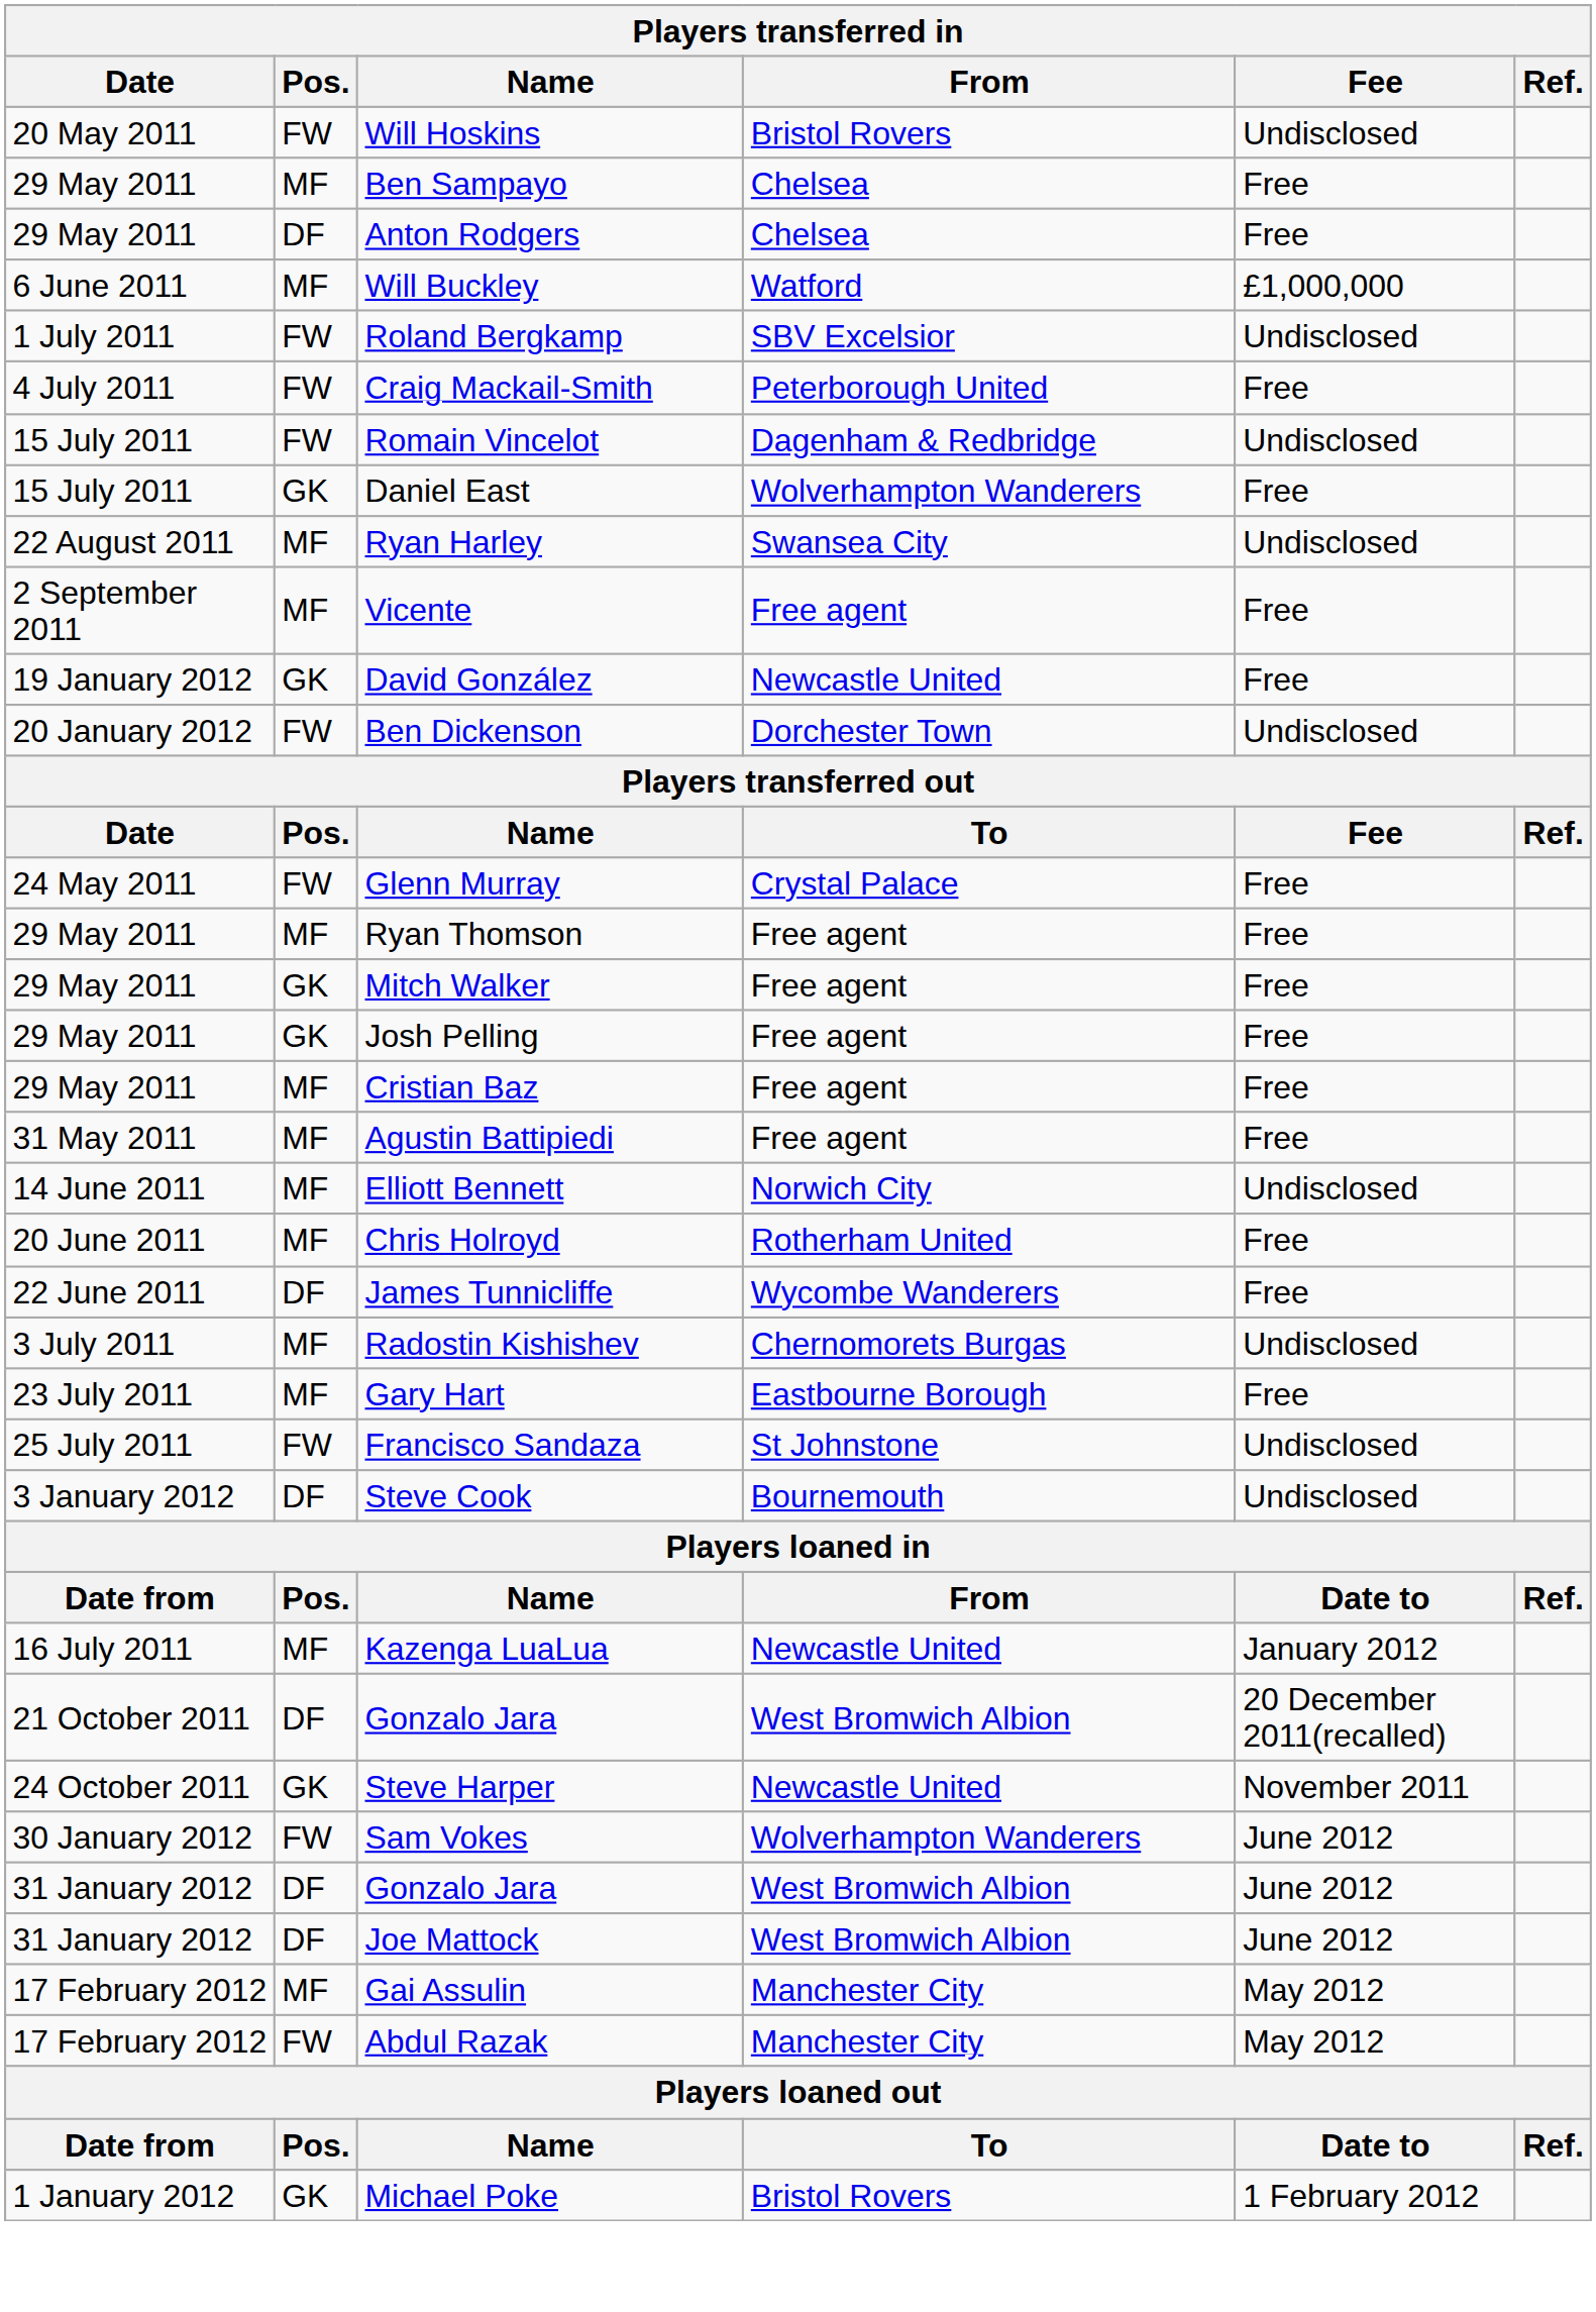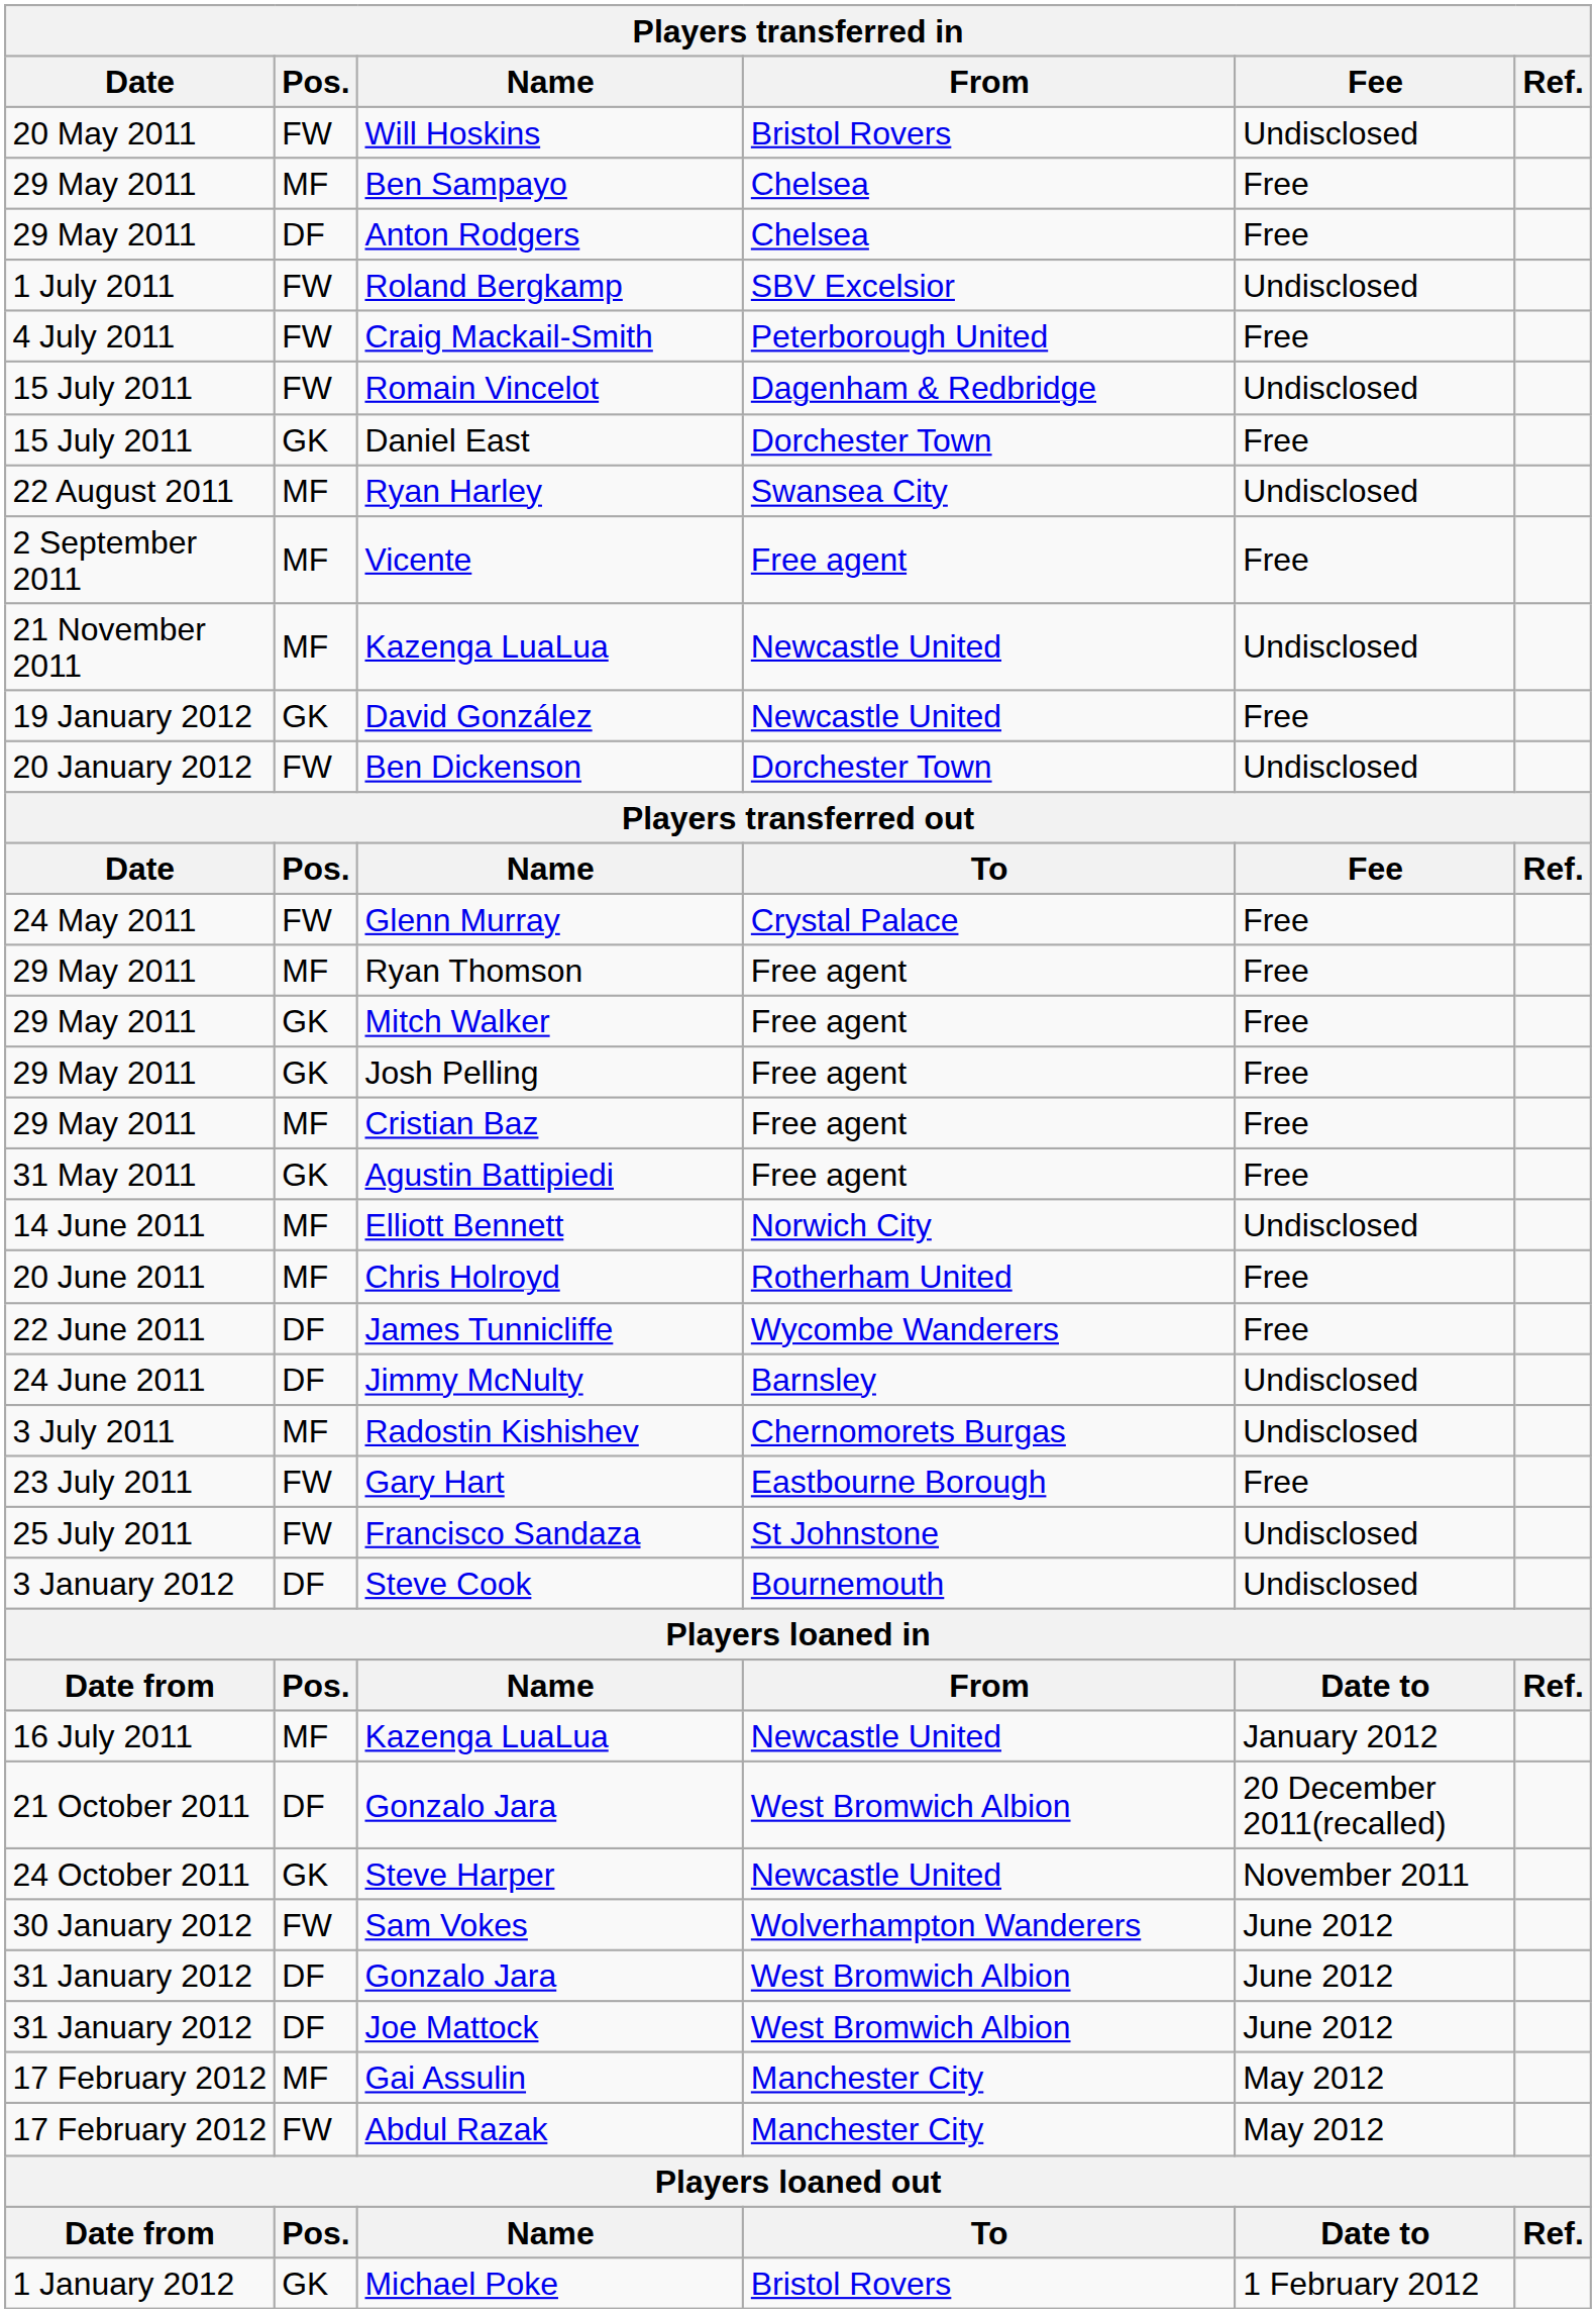- row: 6 June 2011 | MF | Will Buckley | Watford | £1,000,000
Daniel East | From: Wolverhampton Wanderers -> Dorchester Town
+ row: 21 November 2011 | MF | Kazenga LuaLua | Newcastle United | Undisclosed
Agustin Battipiedi | Pos.: MF -> GK
+ row: 24 June 2011 | DF | Jimmy McNulty | Barnsley | Undisclosed
Gary Hart | Pos.: MF -> FW
